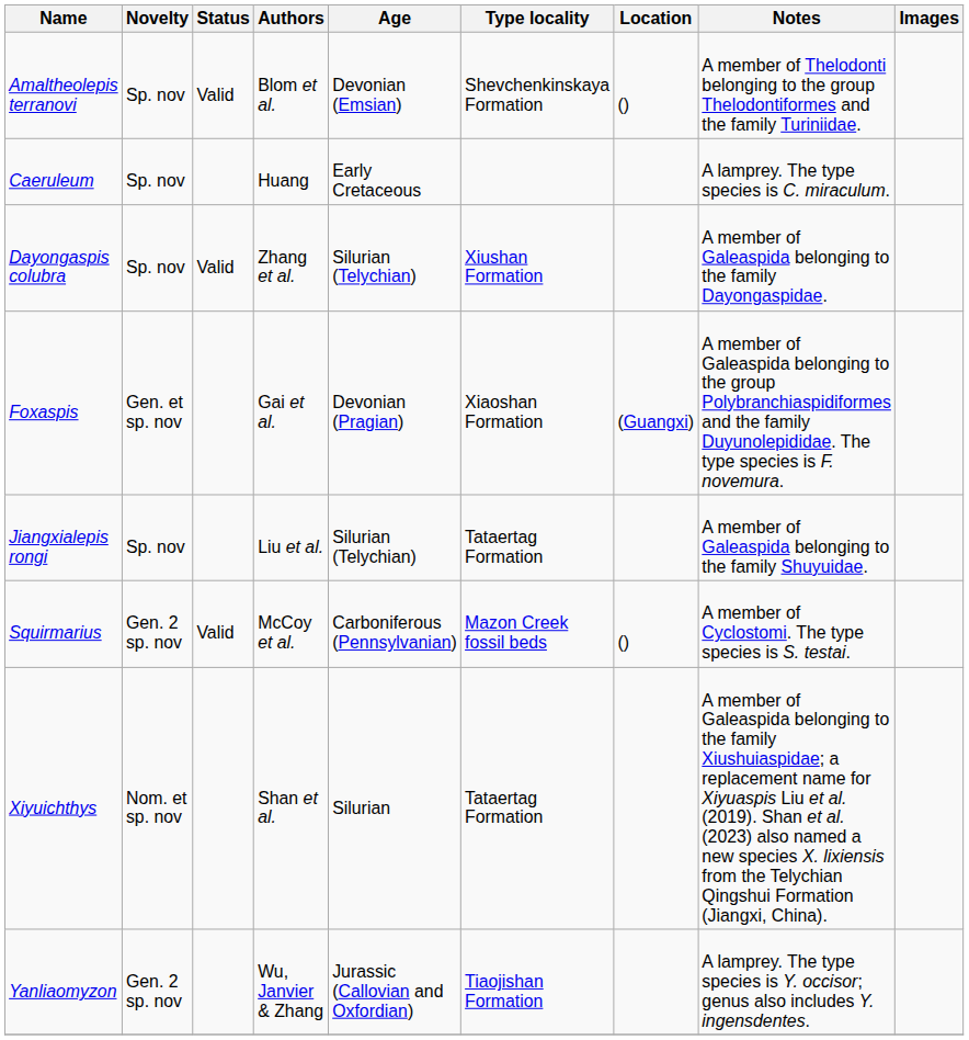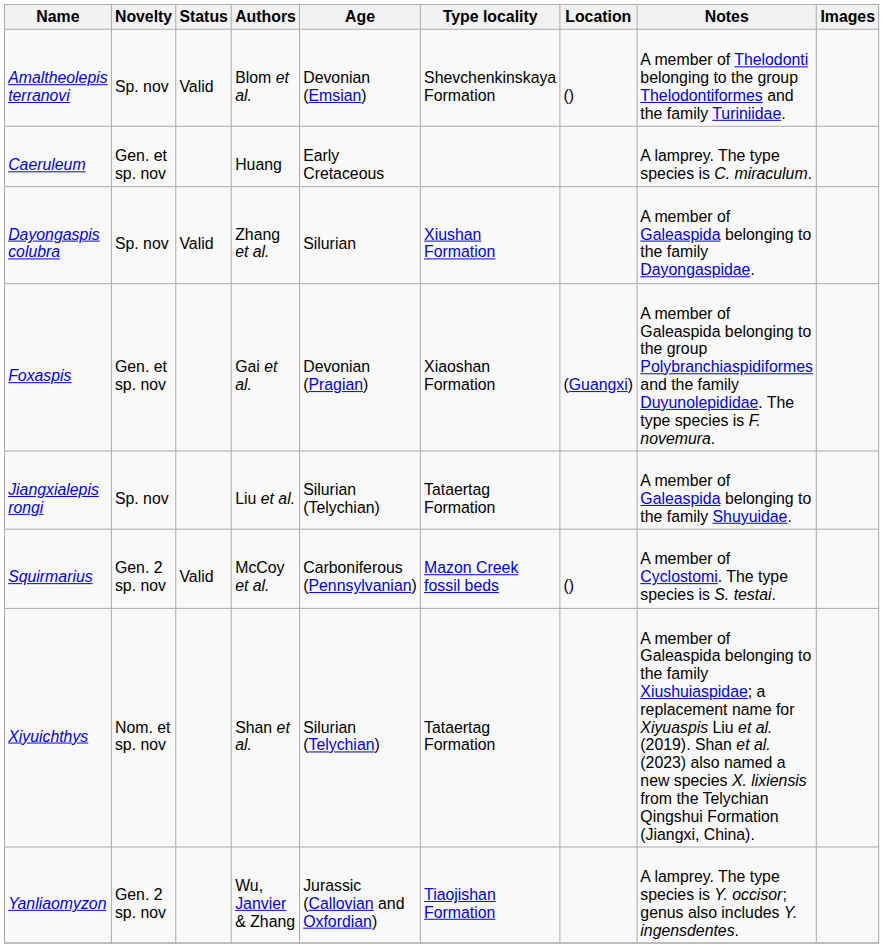Caeruleum | Novelty: Sp. nov -> Gen. et sp. nov
Dayongaspis colubra | Age: Silurian (Telychian) -> Silurian
Xiyuichthys | Age: Silurian -> Silurian (Telychian)
